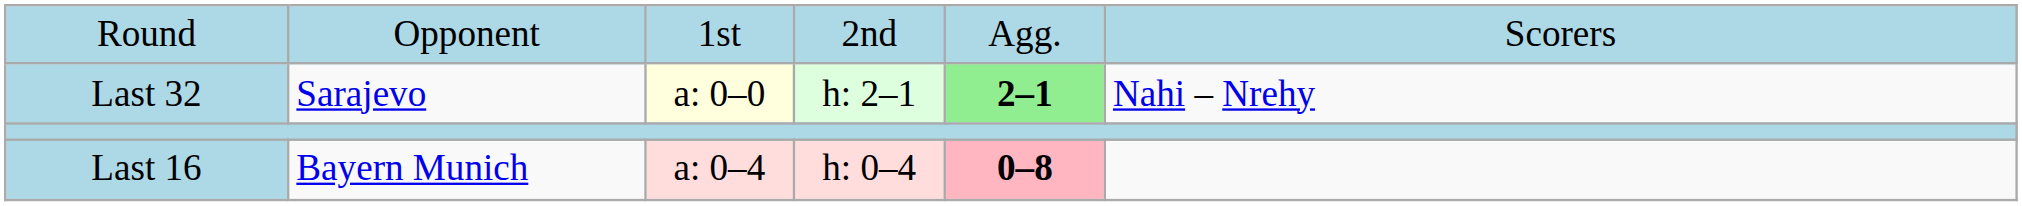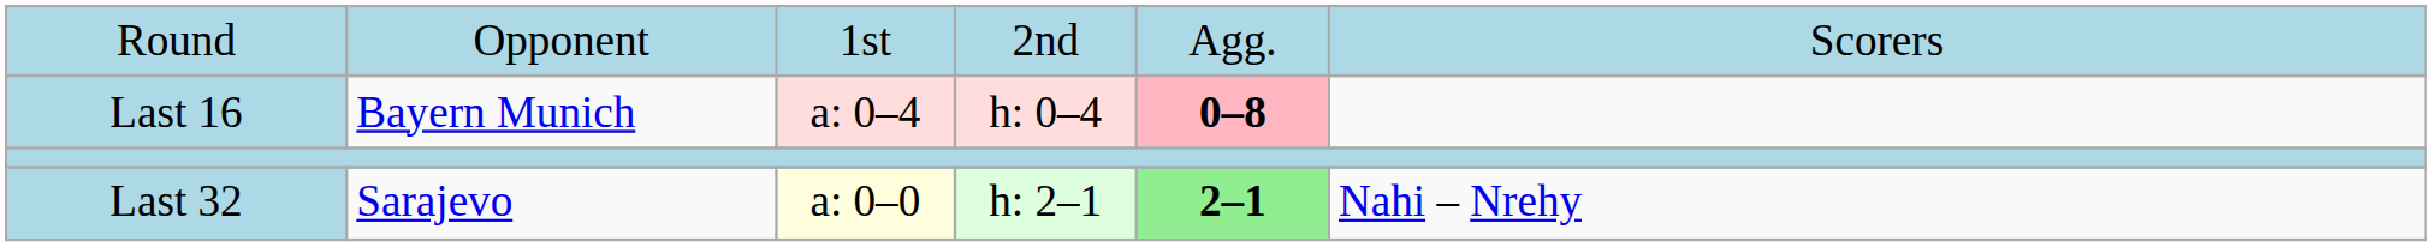rows swapped: Last 32 <-> Last 16
